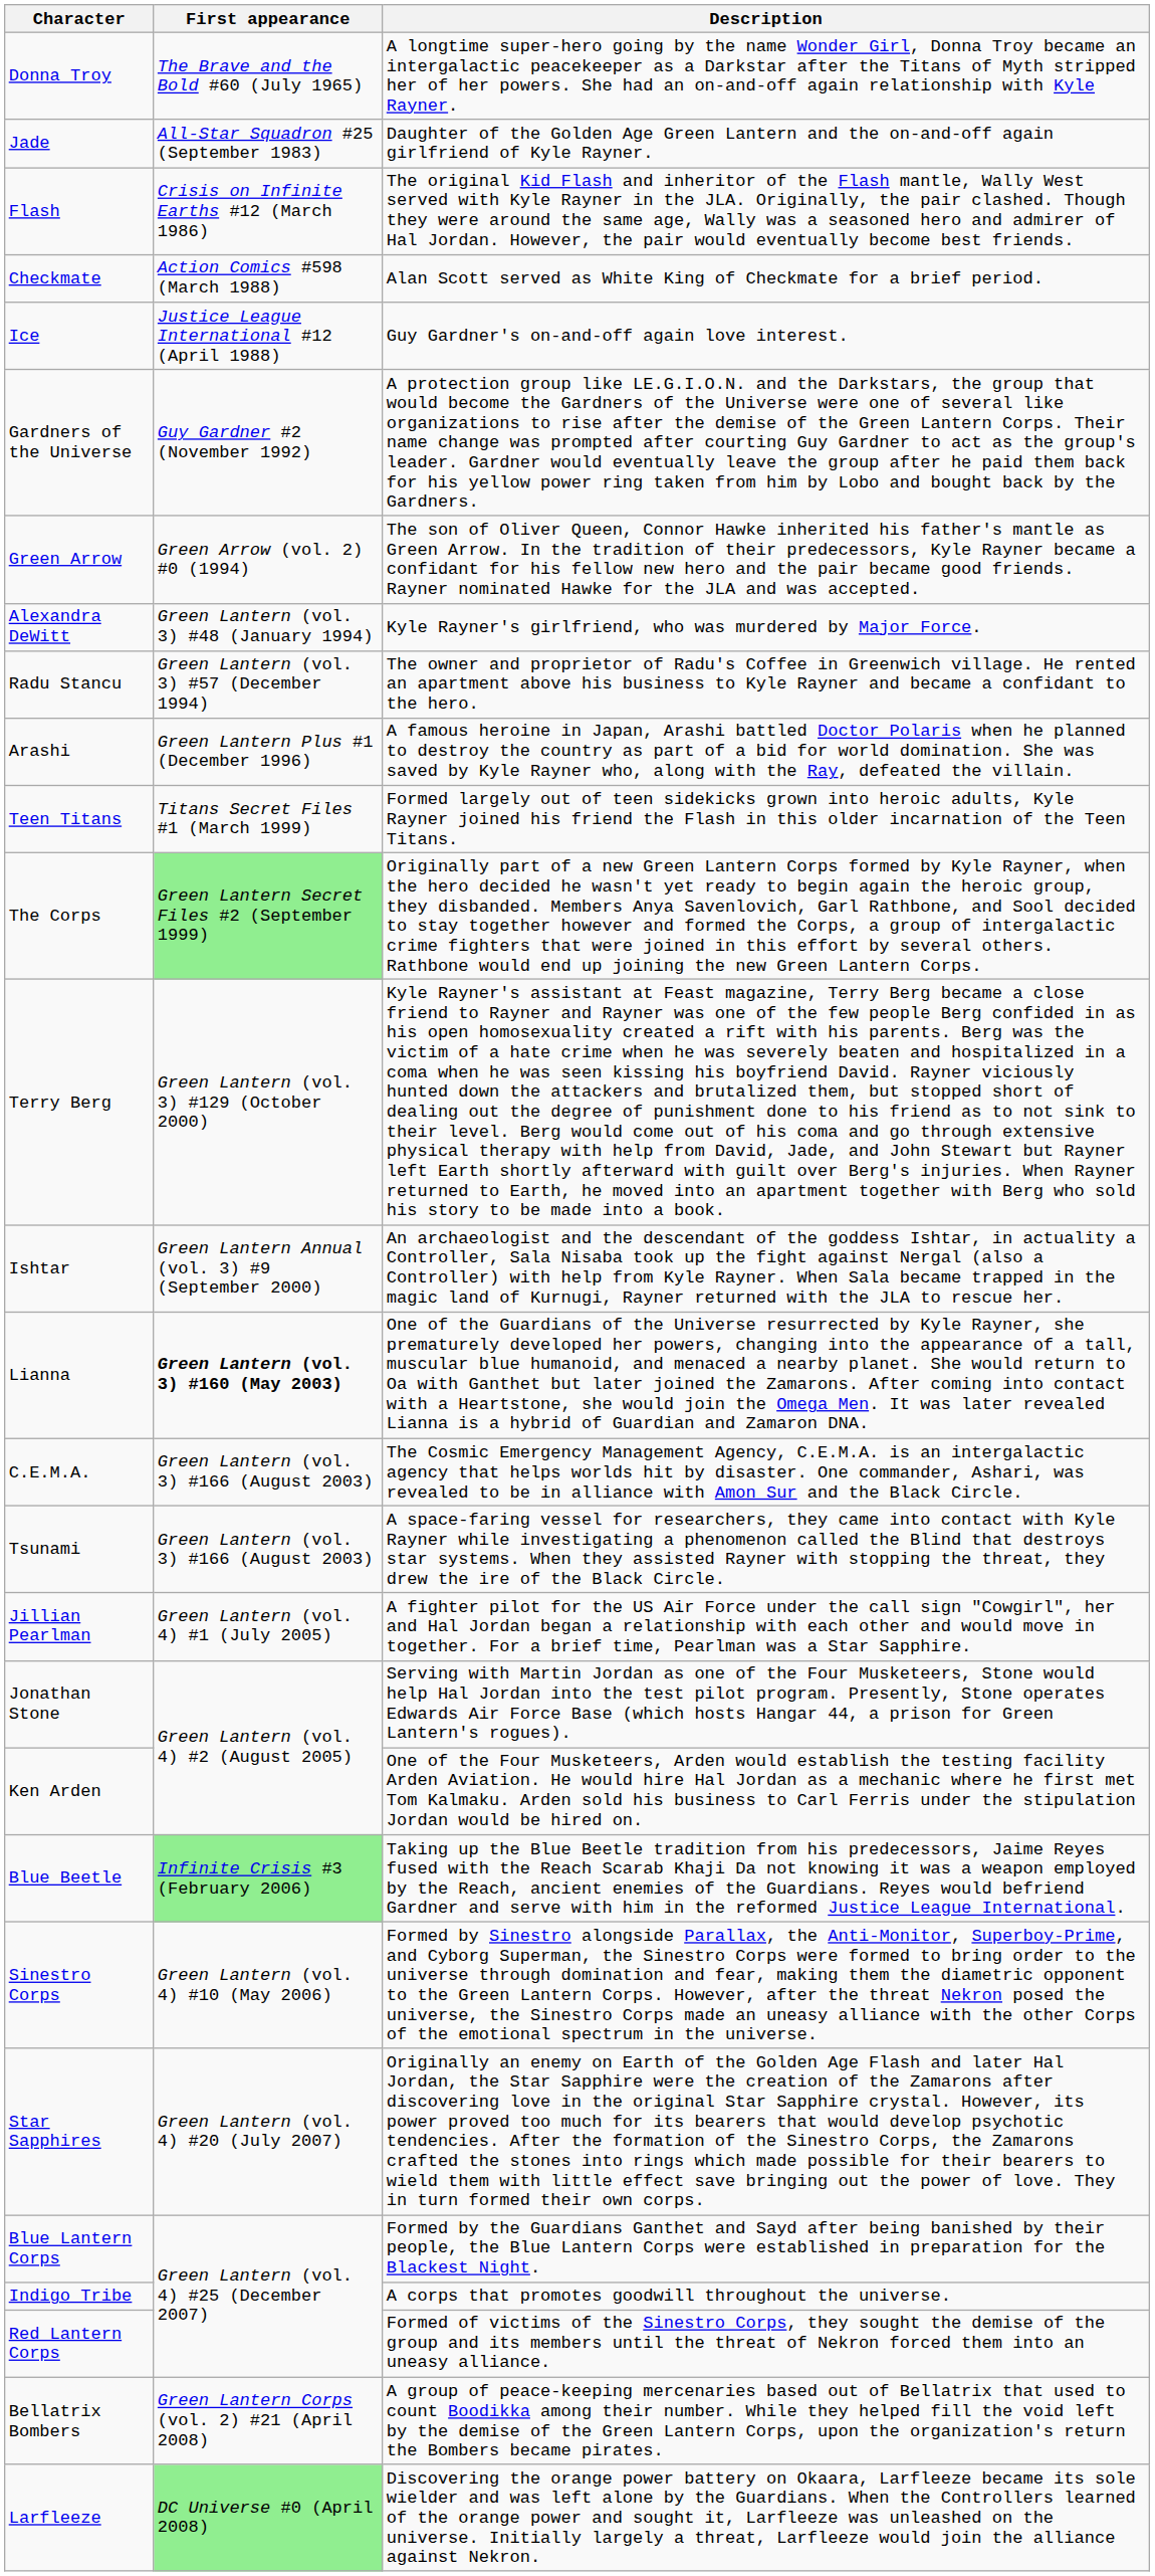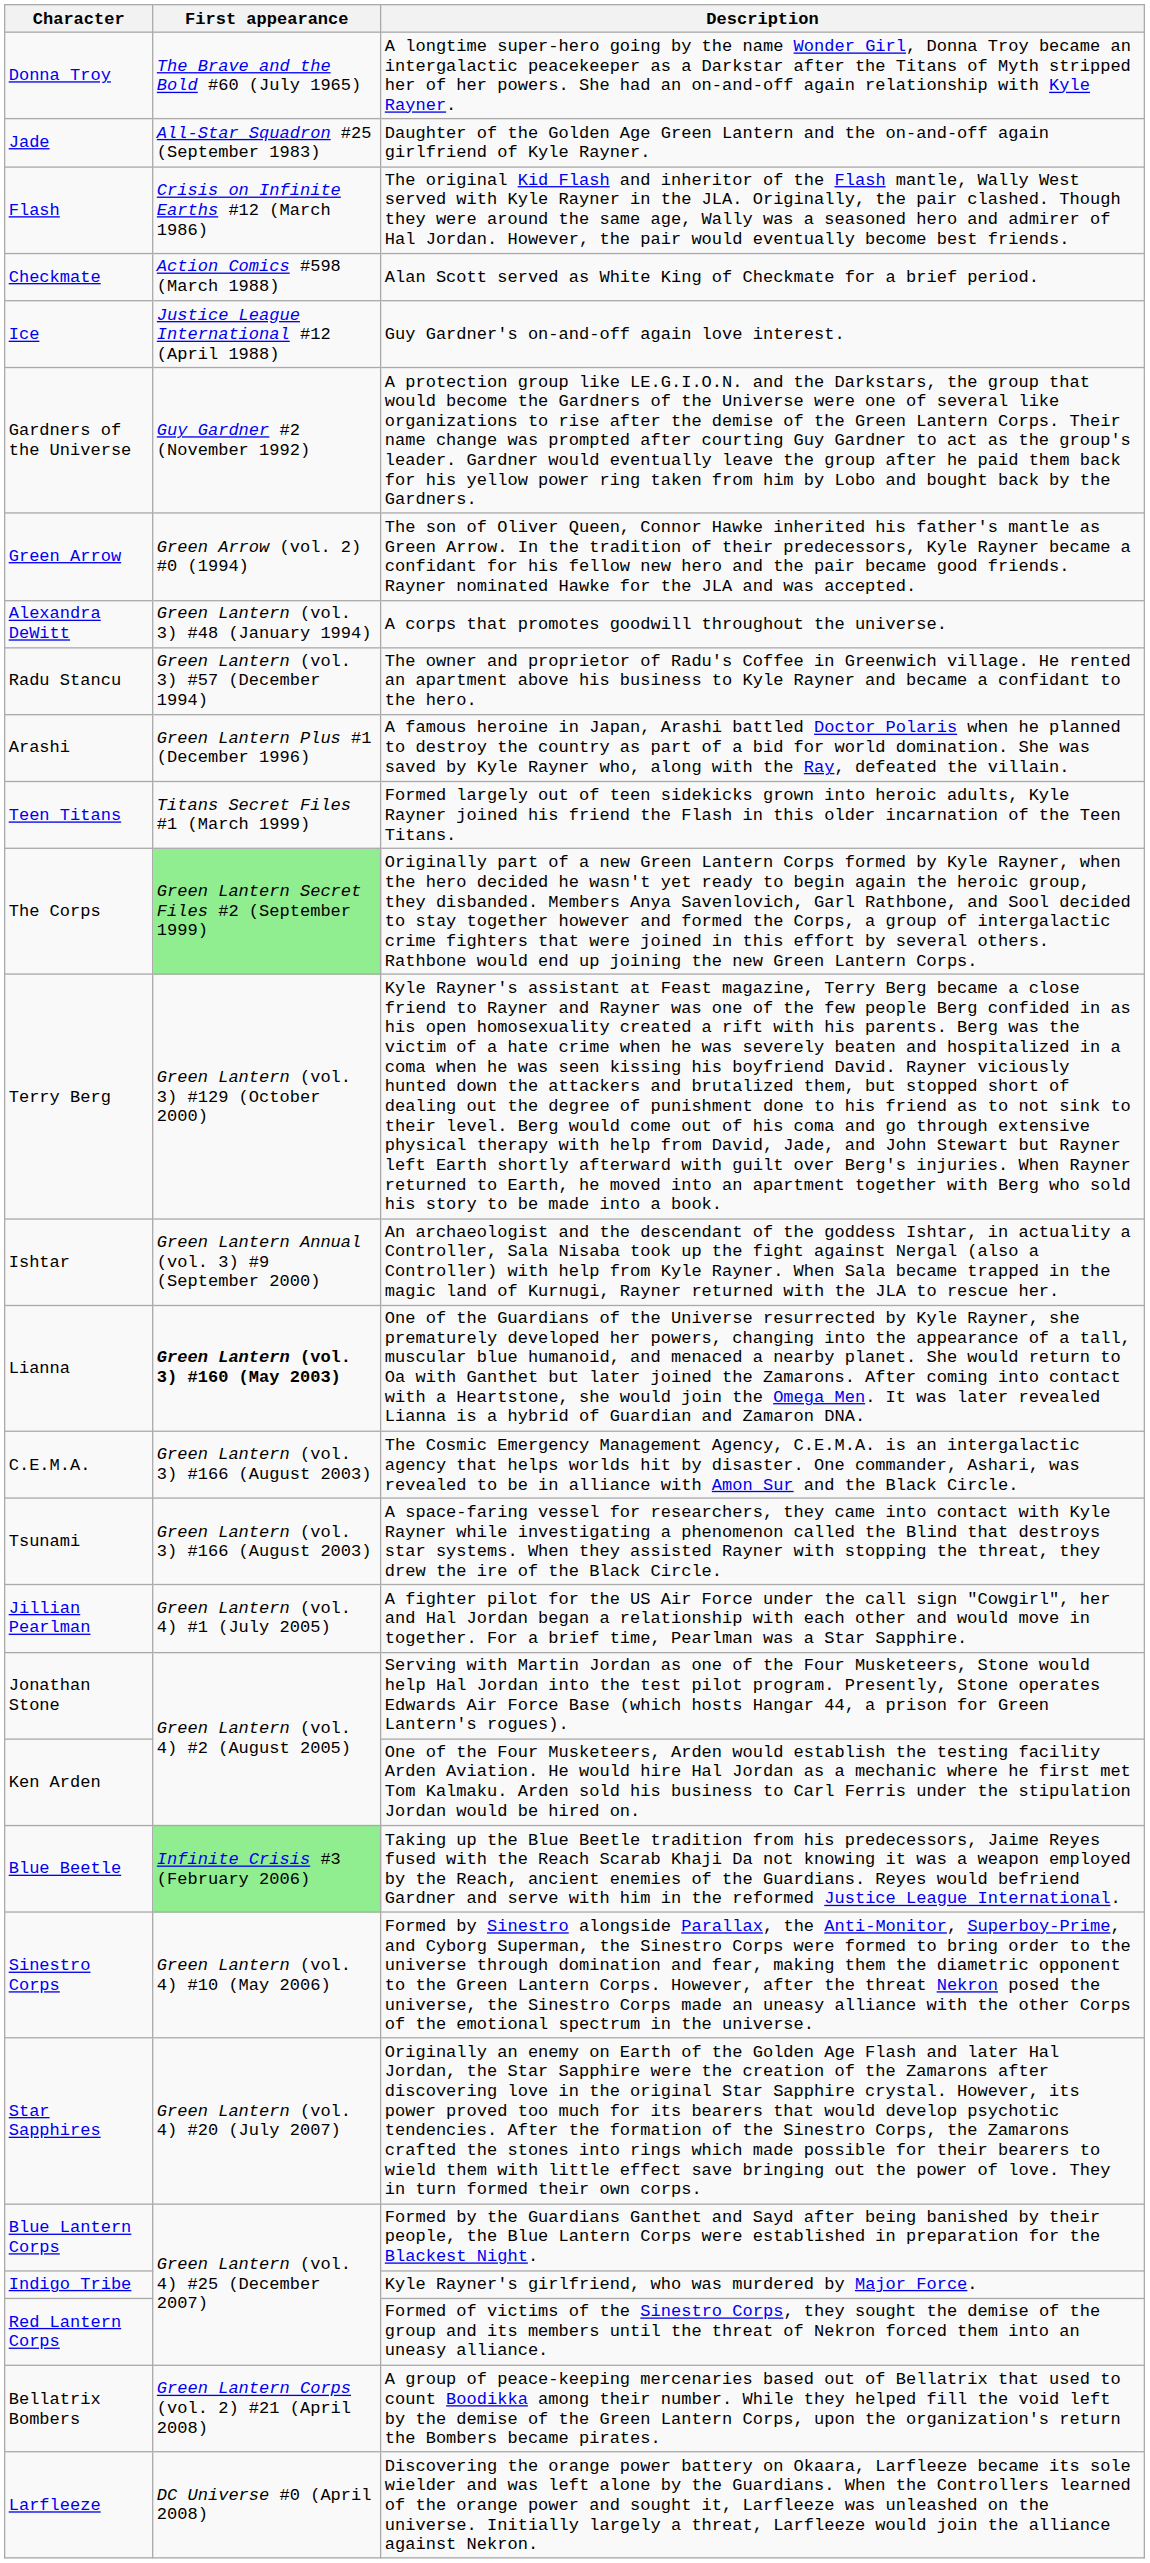Alexandra DeWitt | Description: Kyle Rayner's girlfriend, who was murdered by Major Force. -> A corps that promotes goodwill throughout the universe.
Indigo Tribe | Description: A corps that promotes goodwill throughout the universe. -> Kyle Rayner's girlfriend, who was murdered by Major Force.
Larfleeze | First appearance: lightgreen background -> no background
